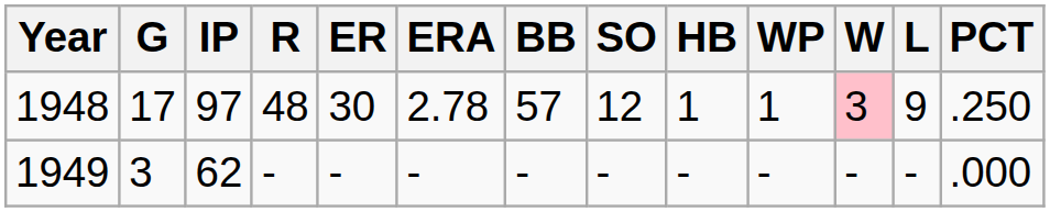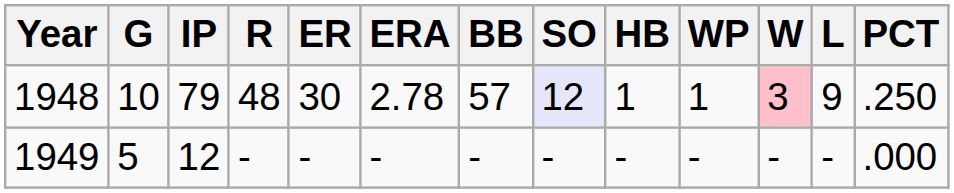1948 | G: 17 -> 10
1948 | IP: 97 -> 79
1948 | SO: no background -> lavender background
1949 | G: 3 -> 5
1949 | IP: 62 -> 12
